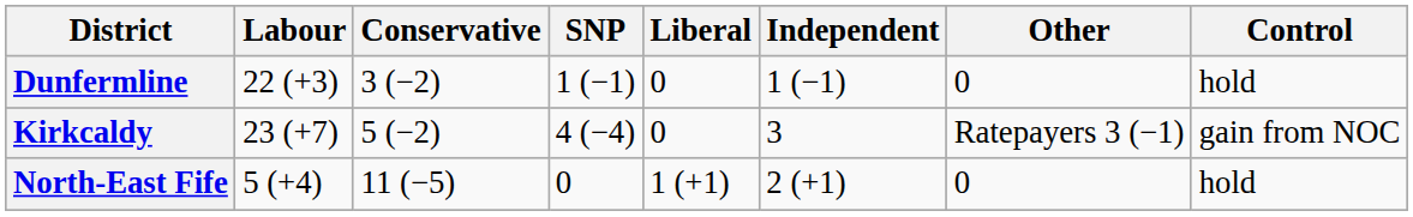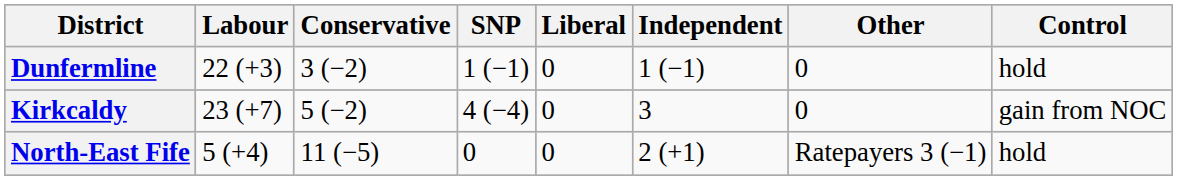Kirkcaldy | Other: Ratepayers 3 (−1) -> 0
North-East Fife | Liberal: 1 (+1) -> 0
North-East Fife | Other: 0 -> Ratepayers 3 (−1)
